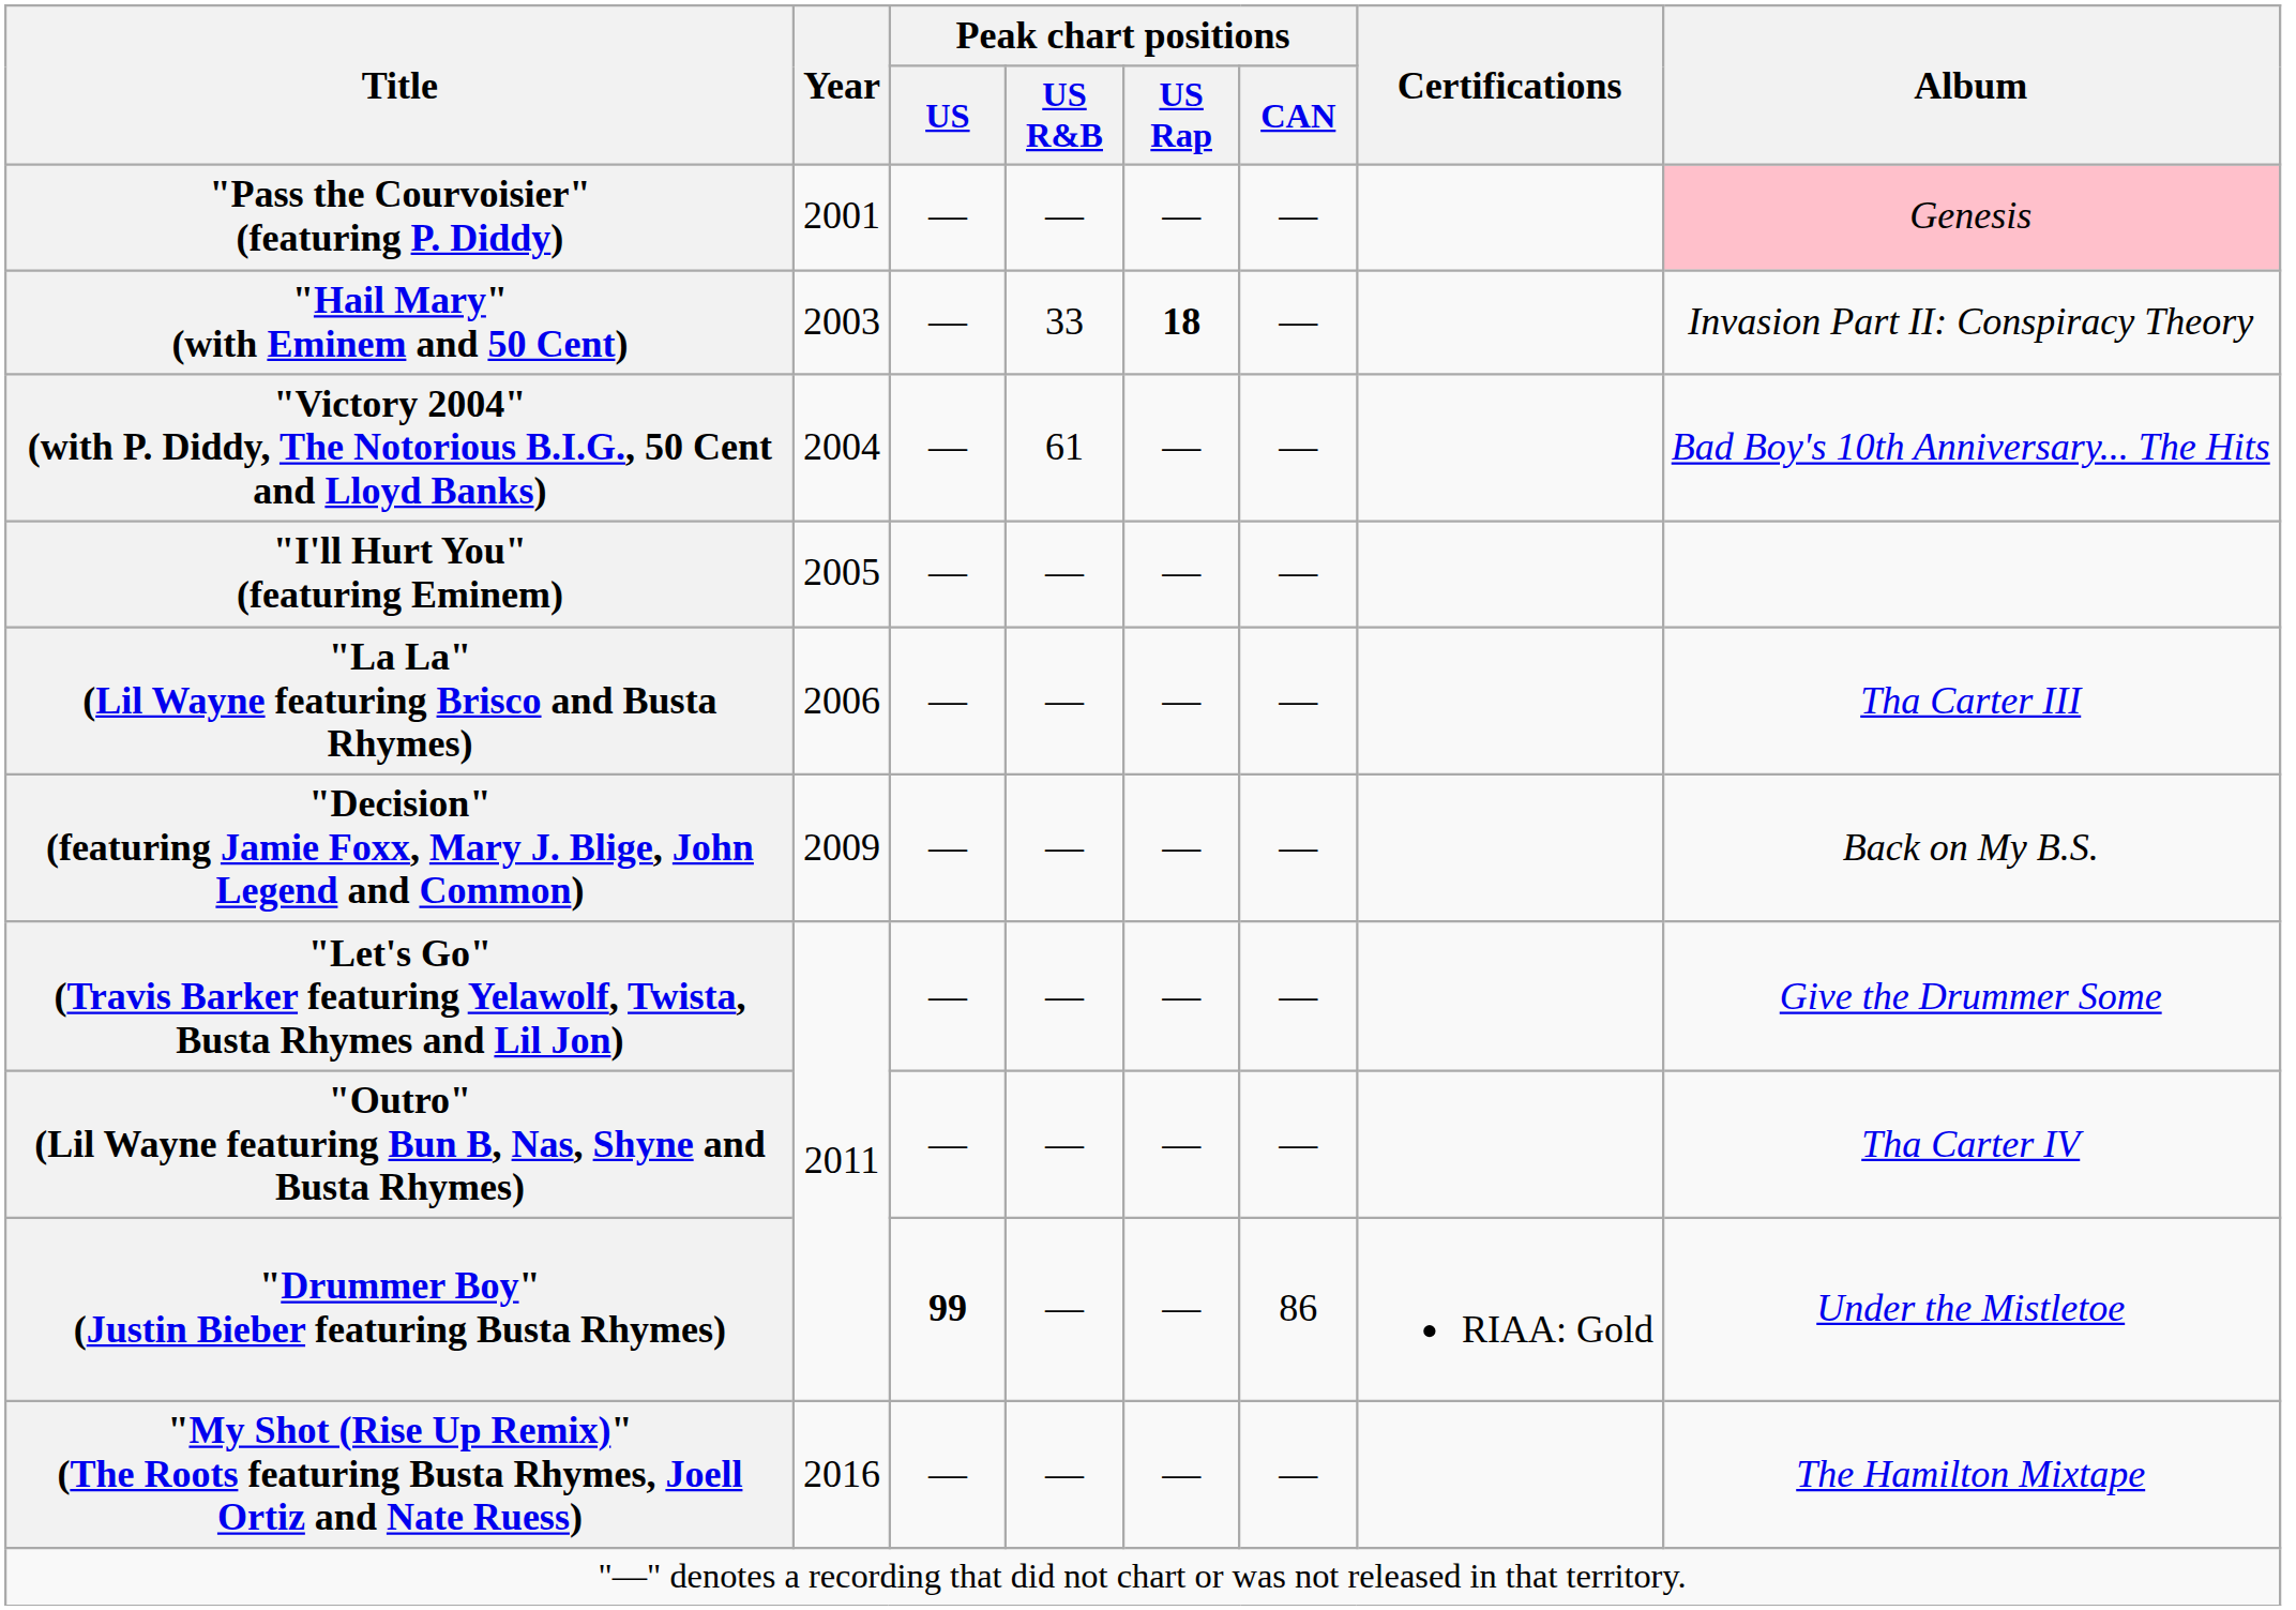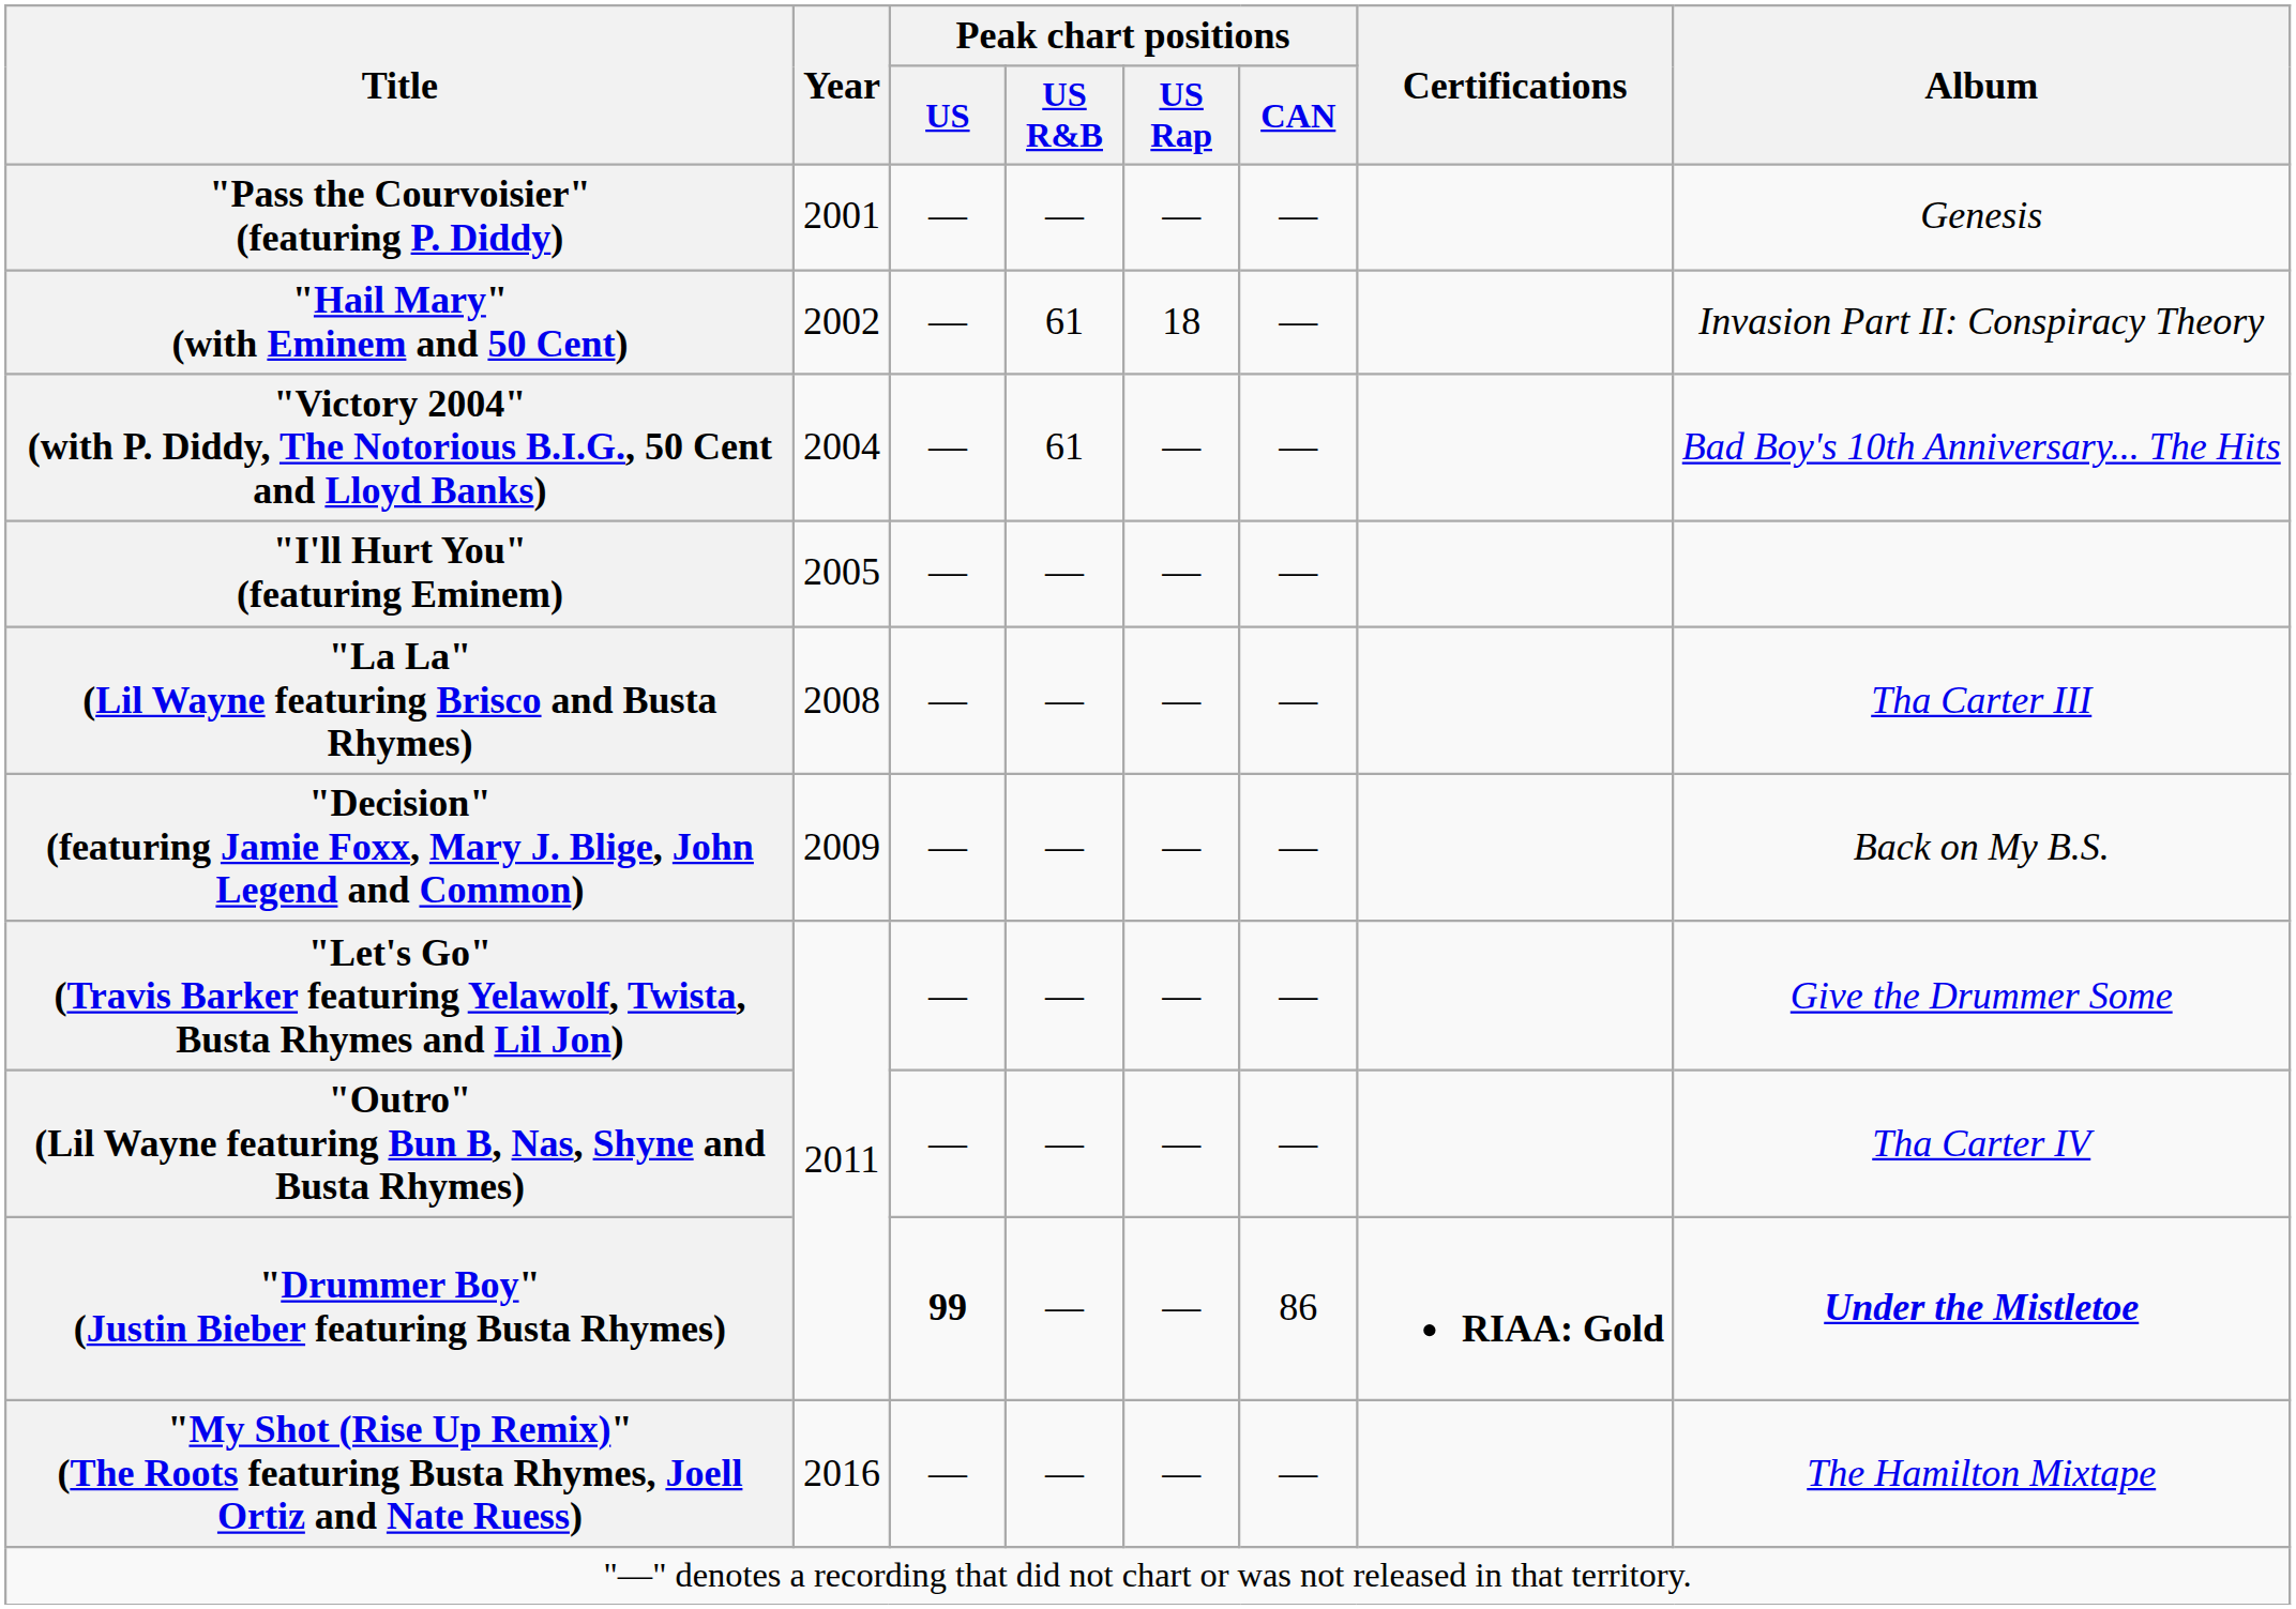"Pass the Courvoisier" (featuring P. Diddy) | Album: pink background -> no background
"Hail Mary" (with Eminem and 50 Cent) | Year: 2003 -> 2002
"Hail Mary" (with Eminem and 50 Cent) | Peak chart positions / US R&B: 33 -> 61
"Hail Mary" (with Eminem and 50 Cent) | Peak chart positions / US Rap: bold -> normal
"La La" (Lil Wayne featuring Brisco and Busta Rhymes) | Year: 2006 -> 2008
"Drummer Boy" (Justin Bieber featuring Busta Rhymes) | Certifications: normal -> bold
"Drummer Boy" (Justin Bieber featuring Busta Rhymes) | Album: normal -> bold
